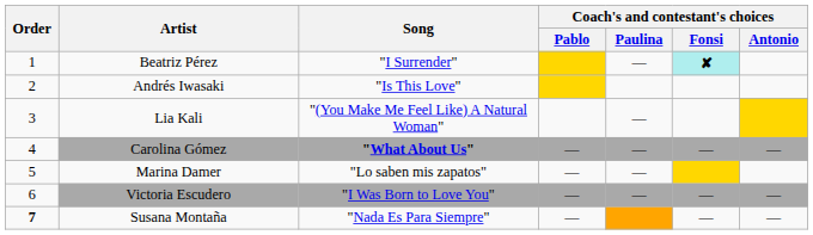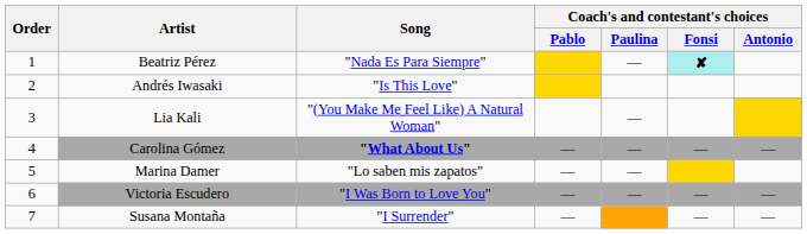Beatriz Pérez | Song: "I Surrender" -> "Nada Es Para Siempre"
Susana Montaña | Order: bold -> normal
Susana Montaña | Song: "Nada Es Para Siempre" -> "I Surrender"
